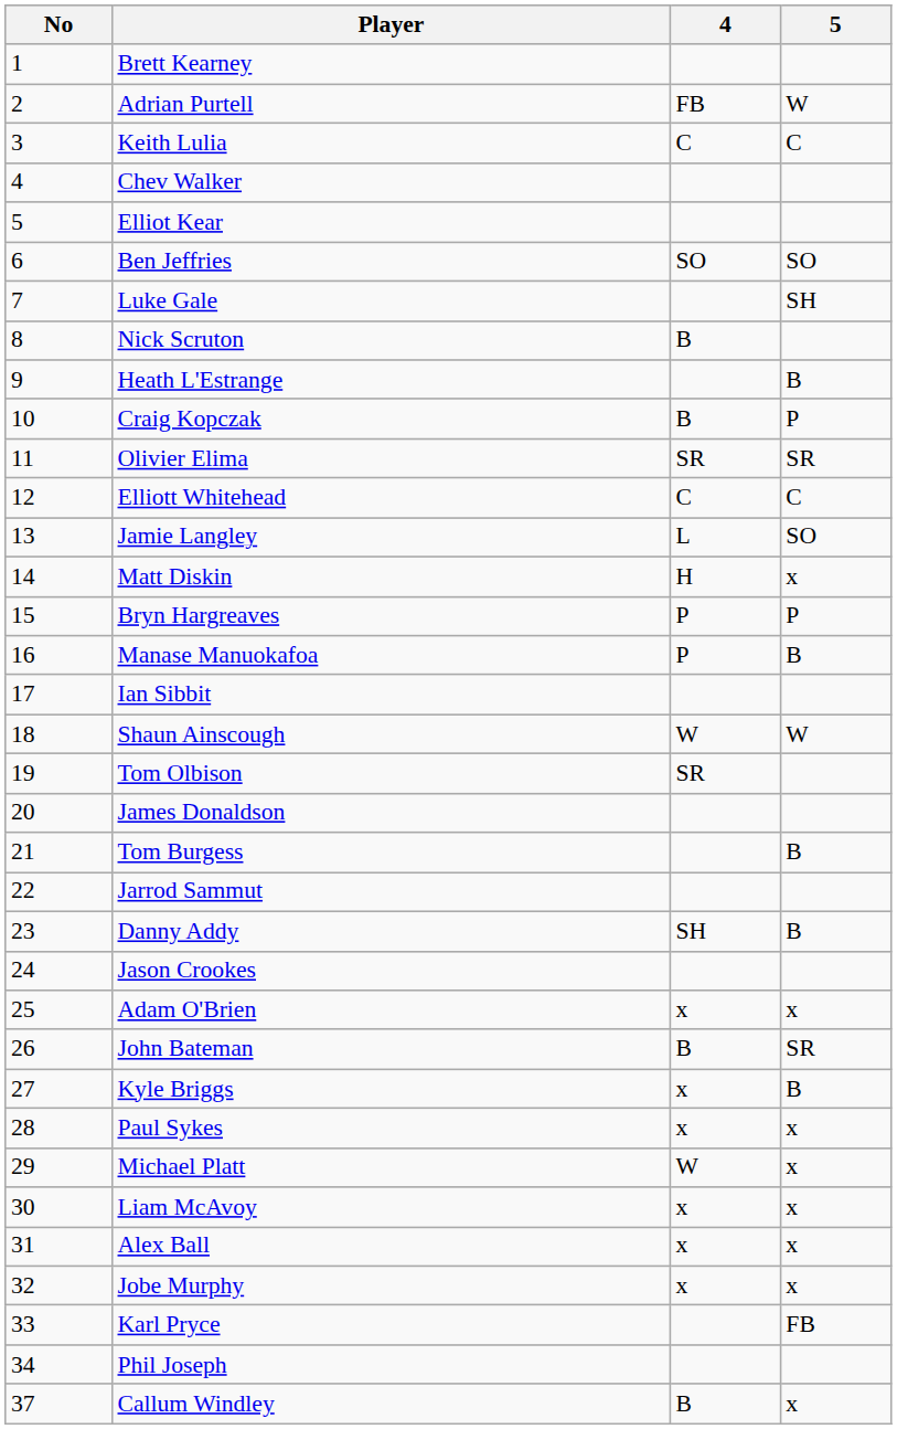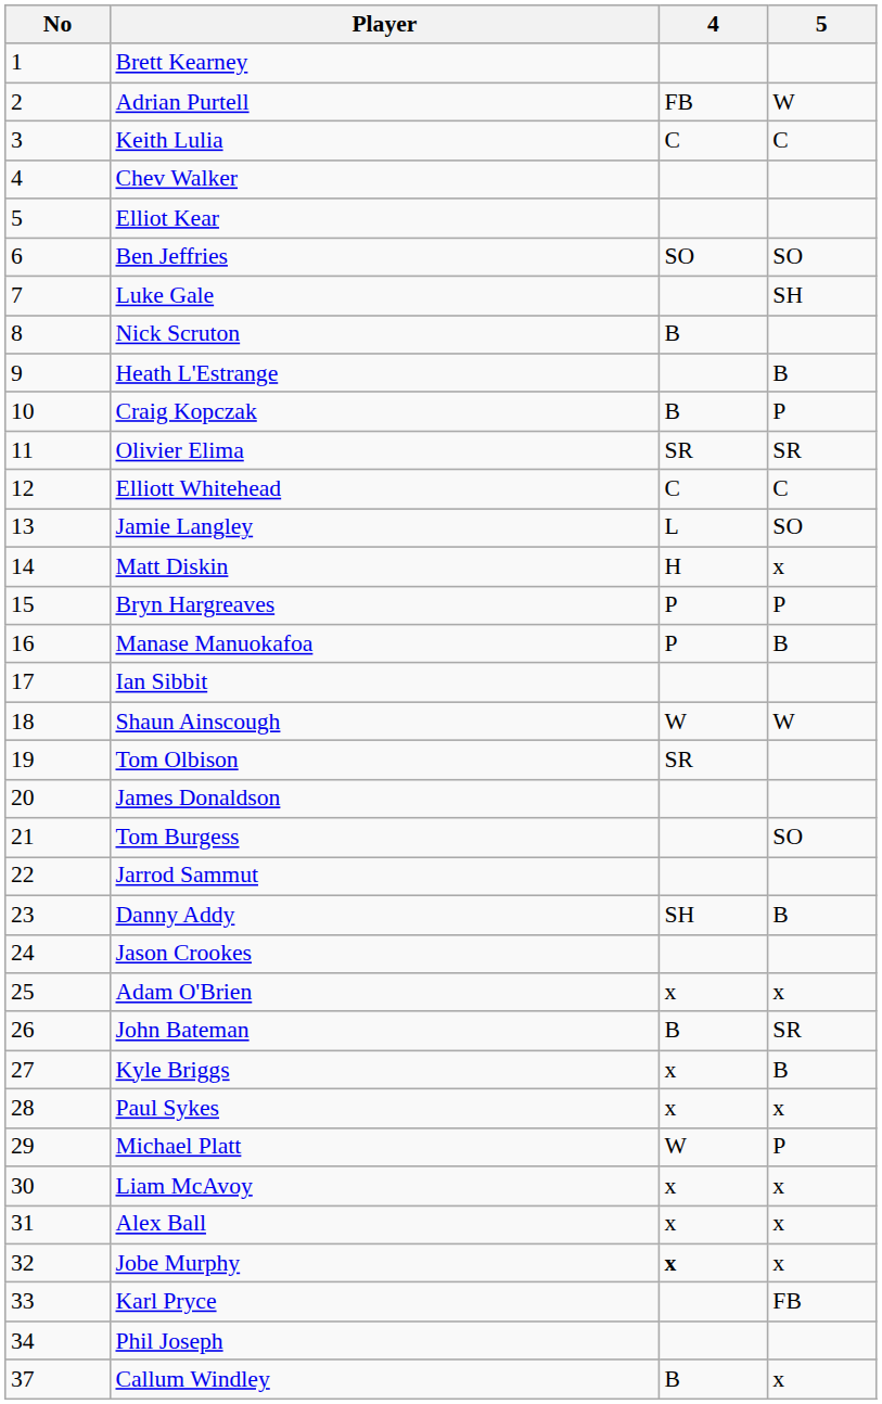Tom Burgess | 5: B -> SO
Michael Platt | 5: x -> P
Jobe Murphy | 4: normal -> bold
